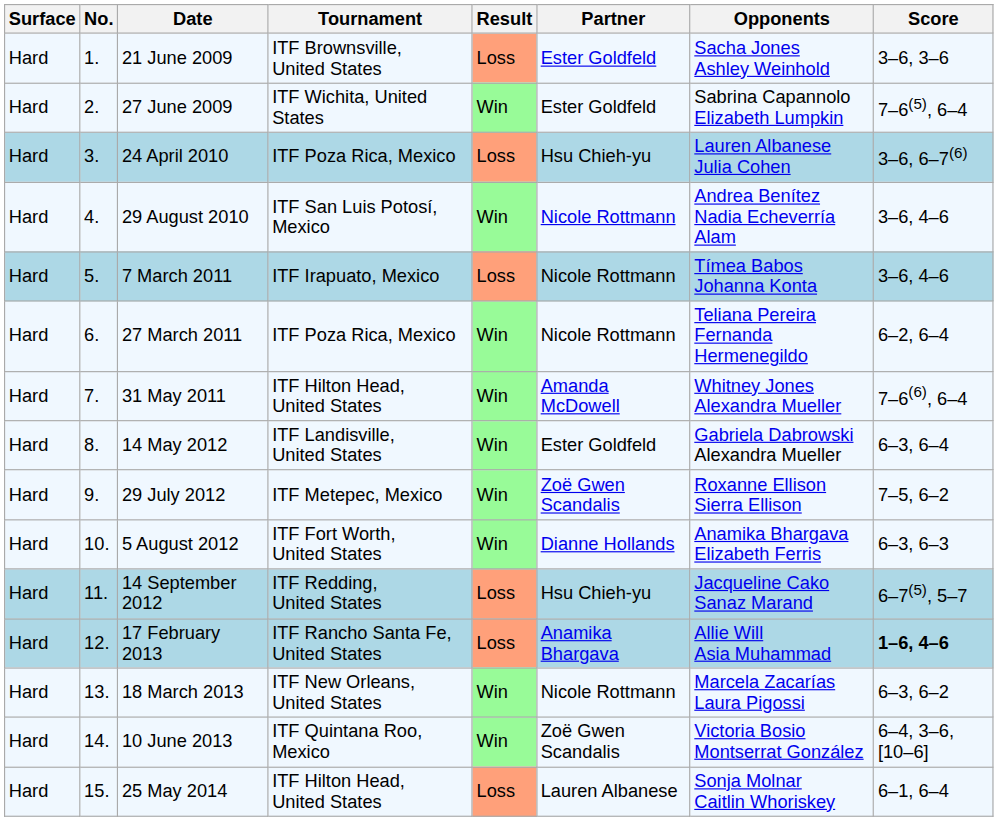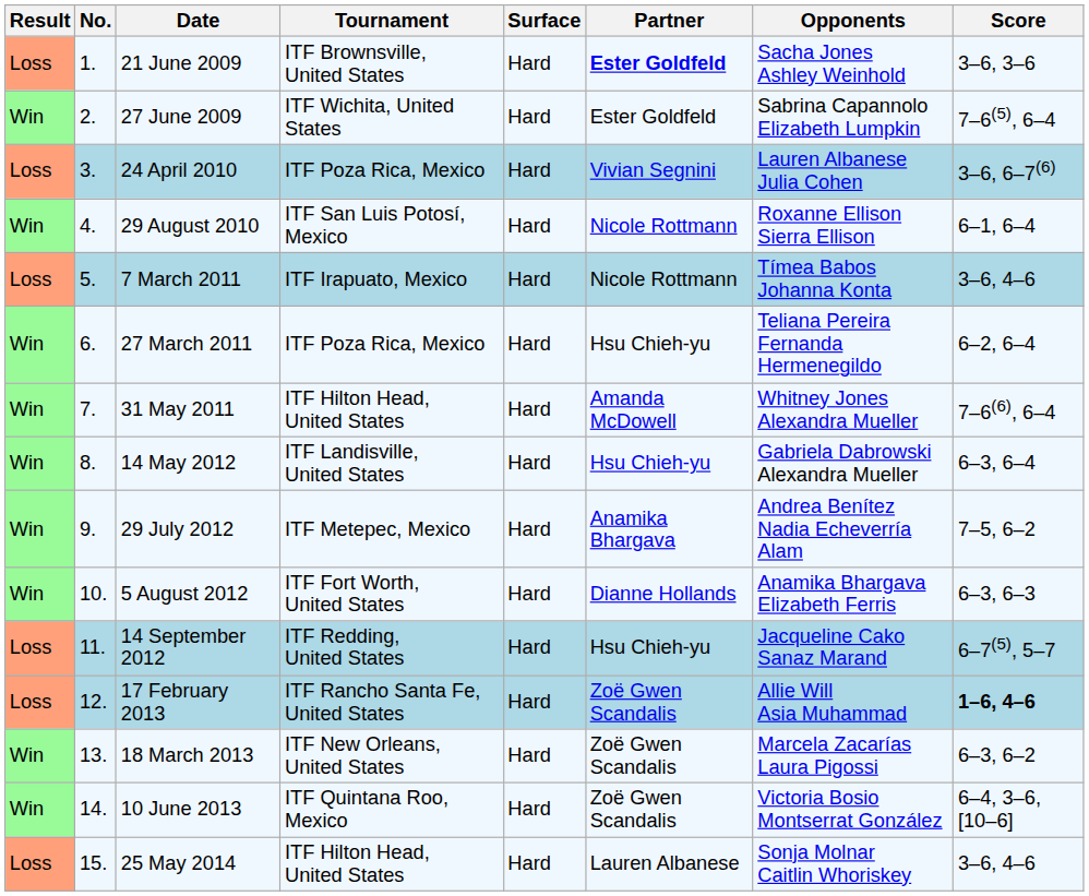columns swapped: Result <-> Surface
21 June 2009 | Partner: normal -> bold
24 April 2010 | Partner: Hsu Chieh-yu -> Vivian Segnini
29 August 2010 | Opponents: Andrea Benítez Nadia Echeverría Alam -> Roxanne Ellison Sierra Ellison
29 August 2010 | Score: 3–6, 4–6 -> 6–1, 6–4
27 March 2011 | Partner: Nicole Rottmann -> Hsu Chieh-yu
14 May 2012 | Partner: Ester Goldfeld -> Hsu Chieh-yu
29 July 2012 | Partner: Zoë Gwen Scandalis -> Anamika Bhargava
29 July 2012 | Opponents: Roxanne Ellison Sierra Ellison -> Andrea Benítez Nadia Echeverría Alam
17 February 2013 | Partner: Anamika Bhargava -> Zoë Gwen Scandalis
18 March 2013 | Partner: Nicole Rottmann -> Zoë Gwen Scandalis
25 May 2014 | Score: 6–1, 6–4 -> 3–6, 4–6
